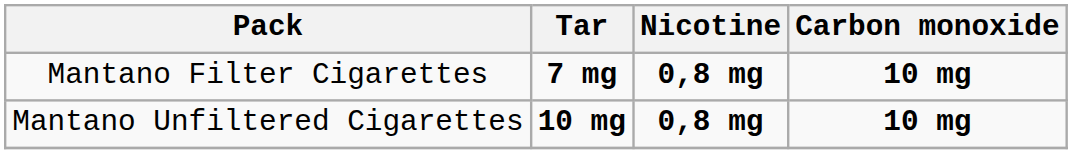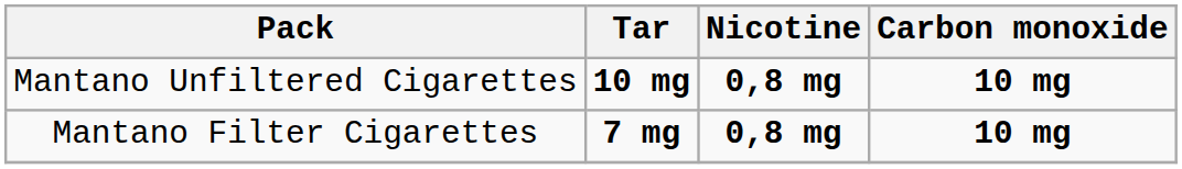rows swapped: Mantano Unfiltered Cigarettes <-> Mantano Filter Cigarettes
